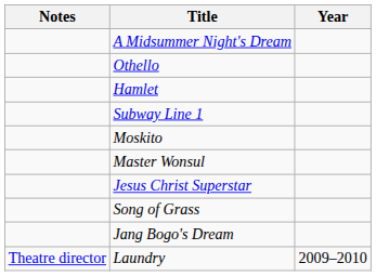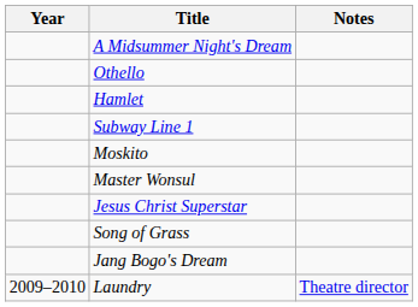columns swapped: Year <-> Notes
